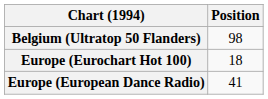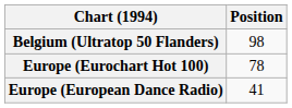Europe (Eurochart Hot 100) | Position: 18 -> 78
